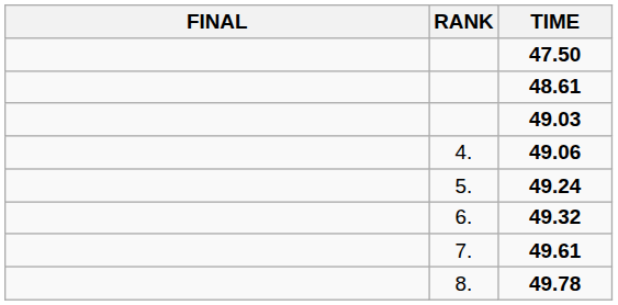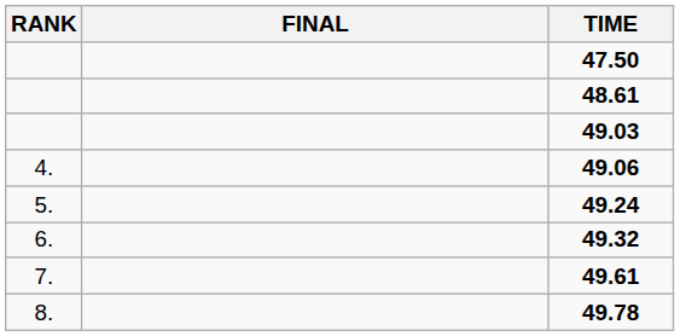columns swapped: RANK <-> FINAL
